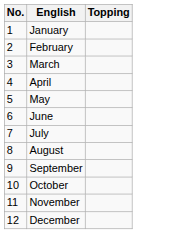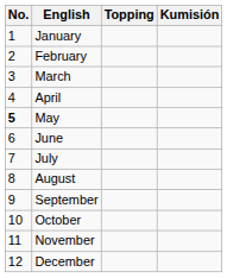+ column: Kumisión
May | No.: normal -> bold
